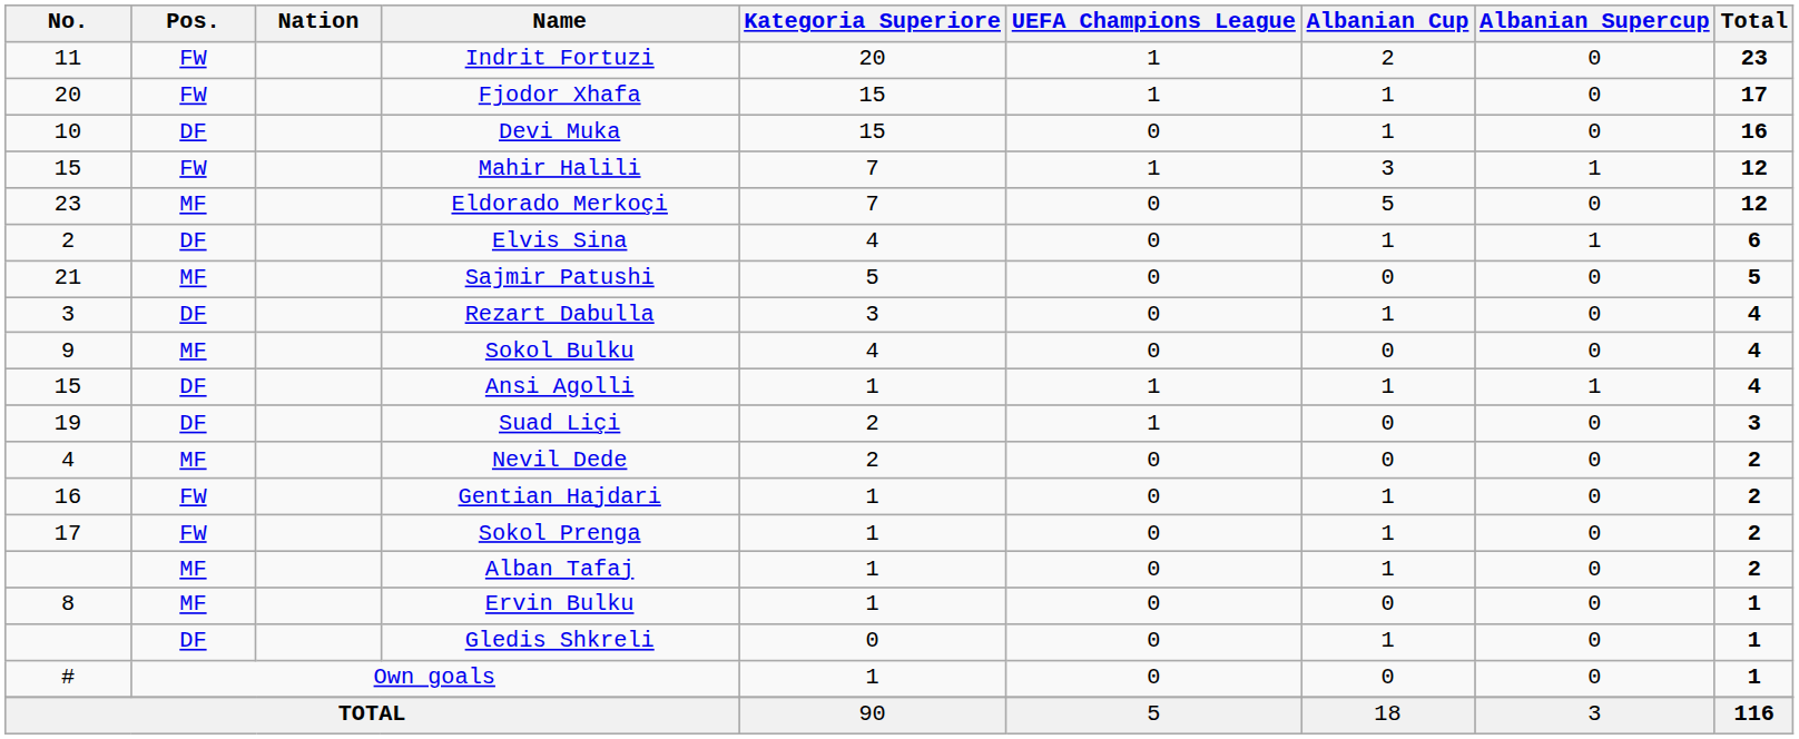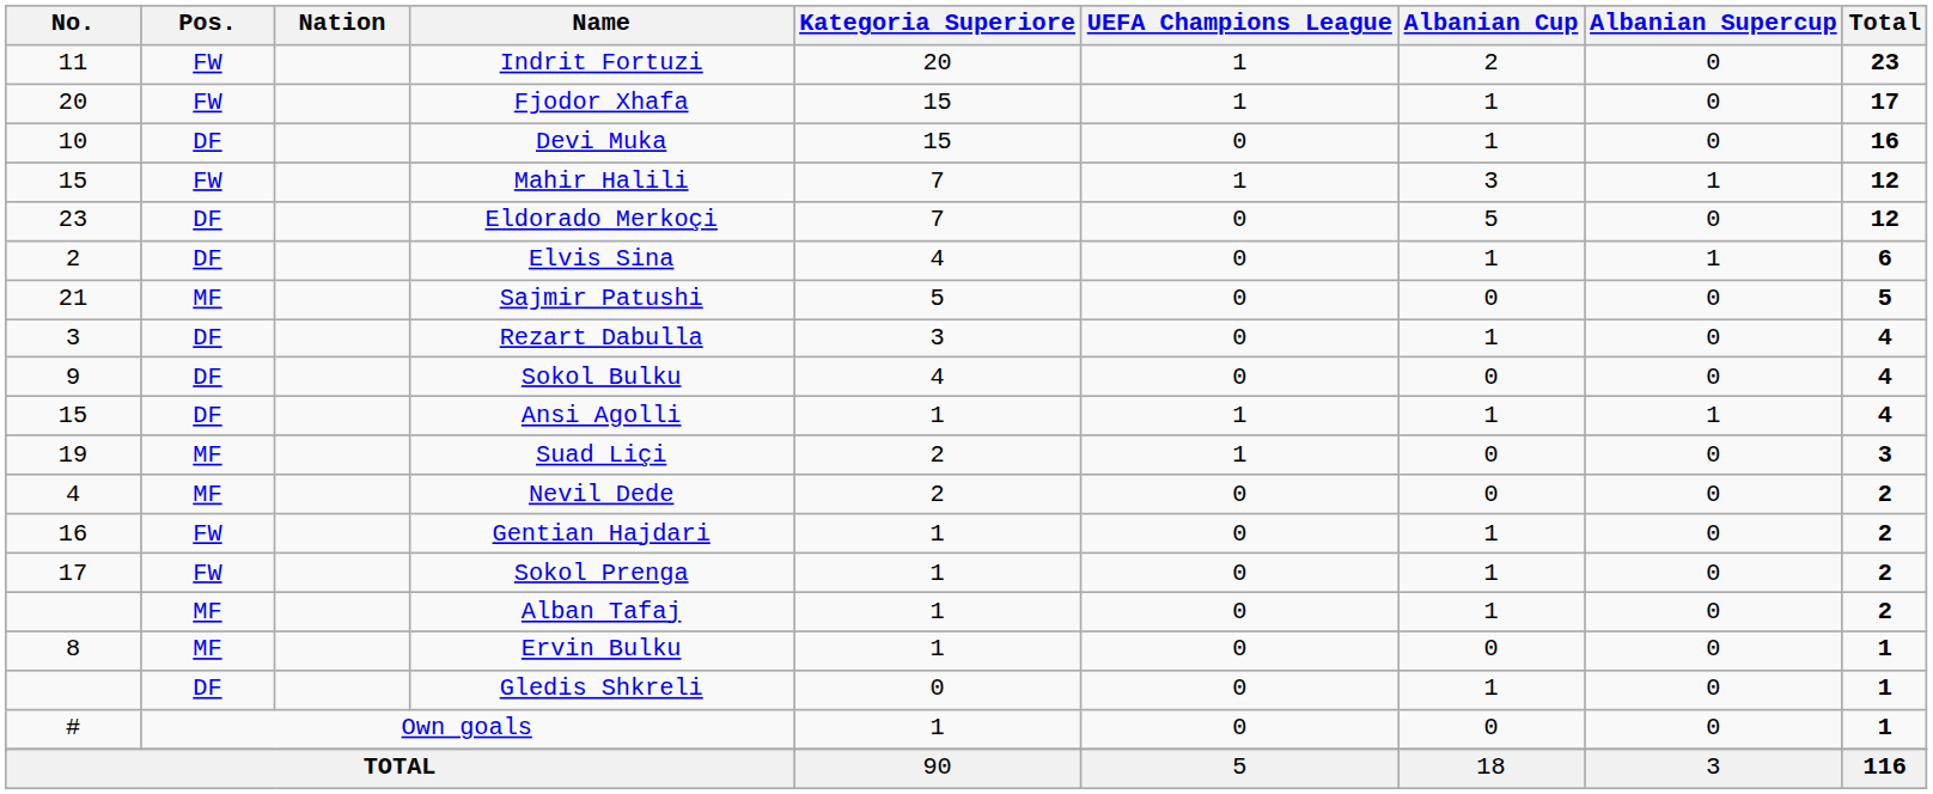Eldorado Merkoçi | Pos.: MF -> DF
Sokol Bulku | Pos.: MF -> DF
Suad Liçi | Pos.: DF -> MF
